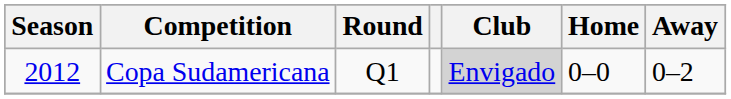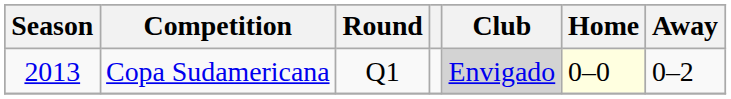Copa Sudamericana | Season: 2012 -> 2013
Copa Sudamericana | Home: no background -> lightyellow background
